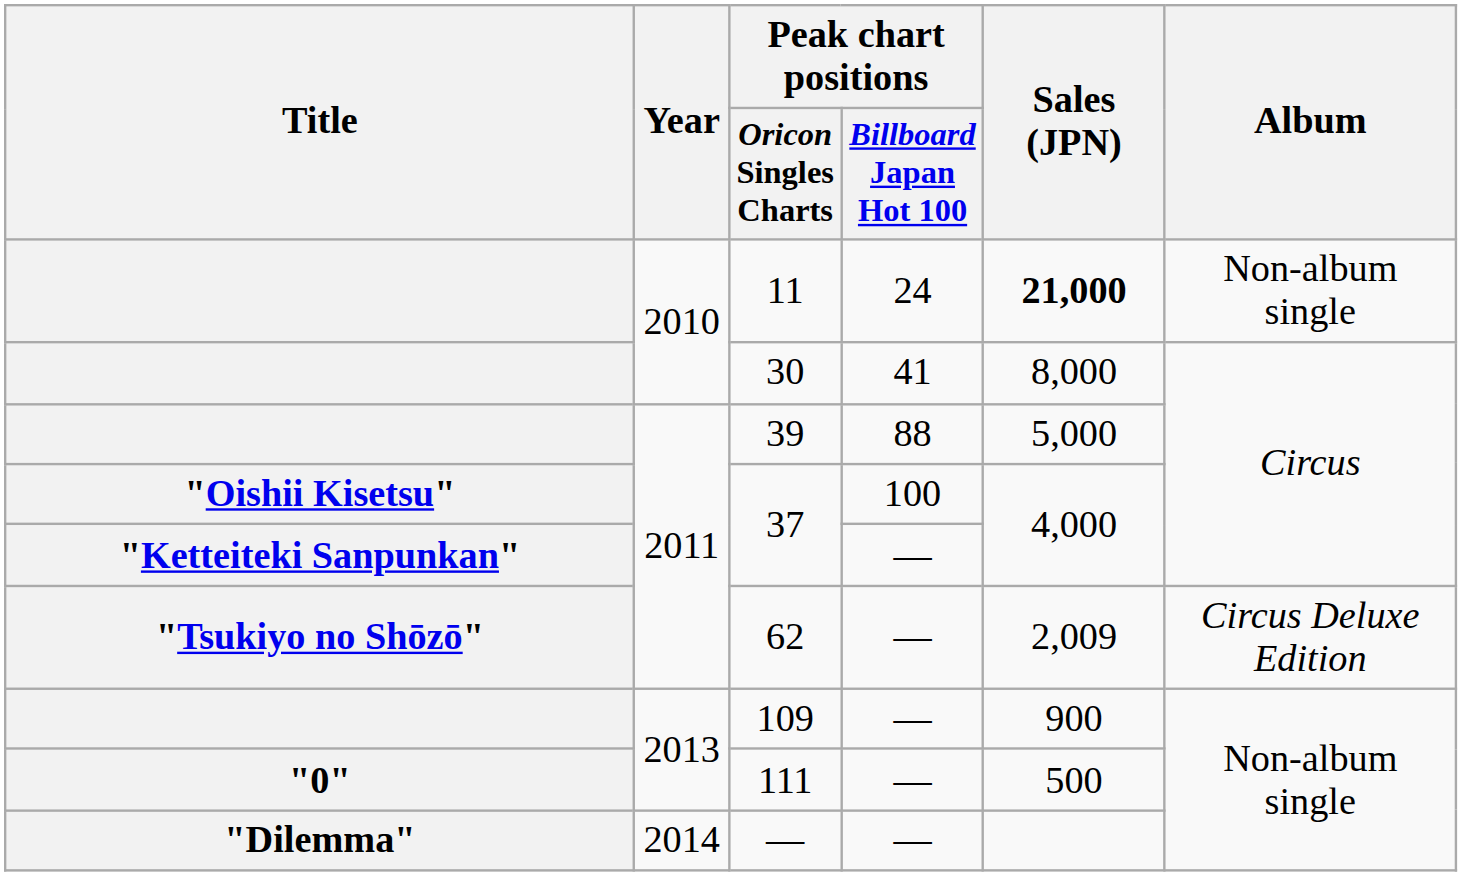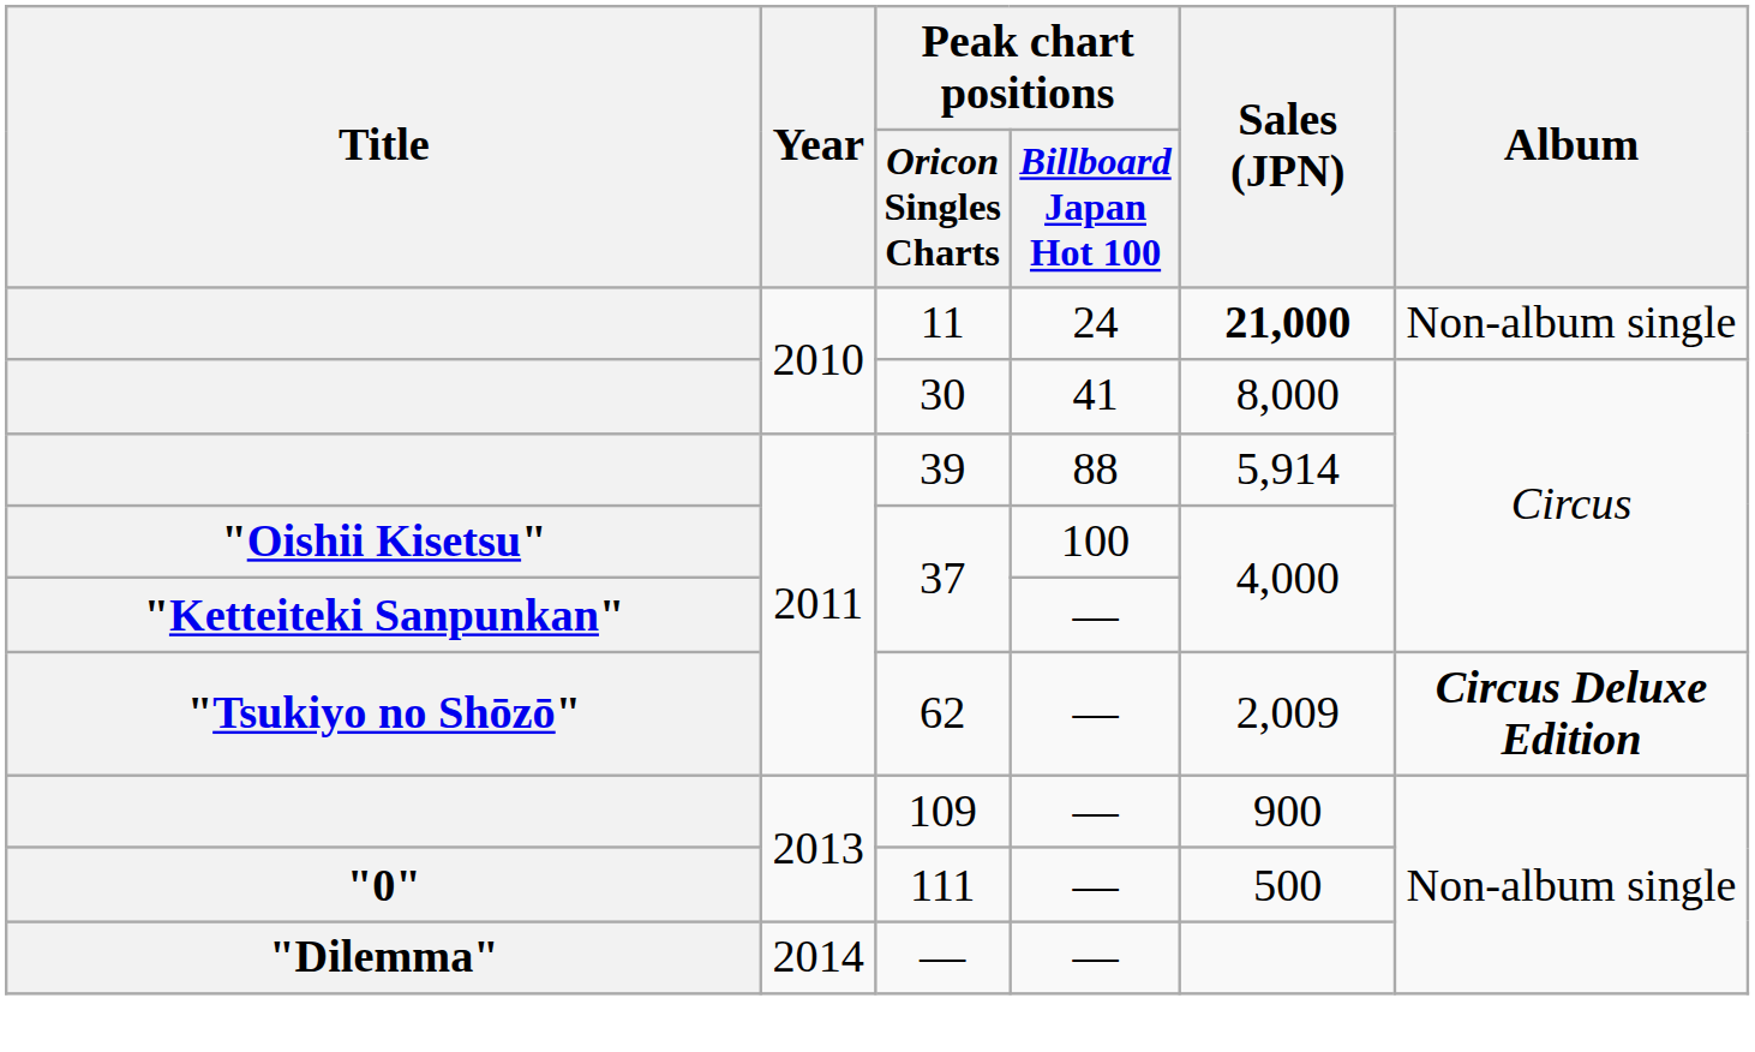39 | Sales (JPN): 5,000 -> 5,914
62 | Album: normal -> bold
